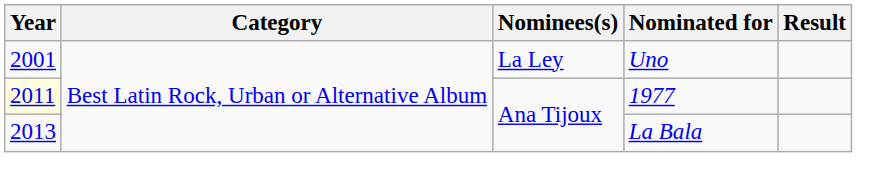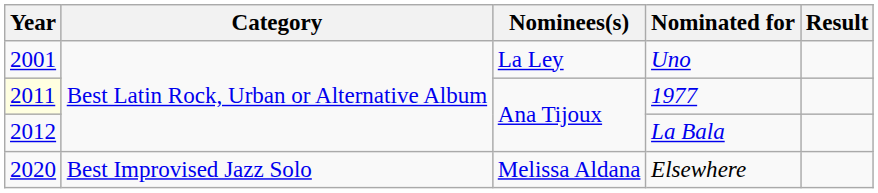La Bala | Year: 2013 -> 2012
+ row: 2020 | Best Improvised Jazz Solo | Melissa Aldana | Elsewhere
